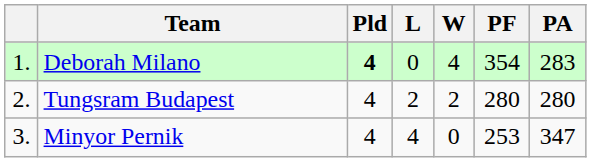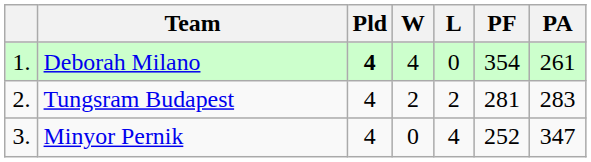columns swapped: W <-> L
Deborah Milano | PA: 283 -> 261
Tungsram Budapest | PF: 280 -> 281
Tungsram Budapest | PA: 280 -> 283
Minyor Pernik | PF: 253 -> 252
